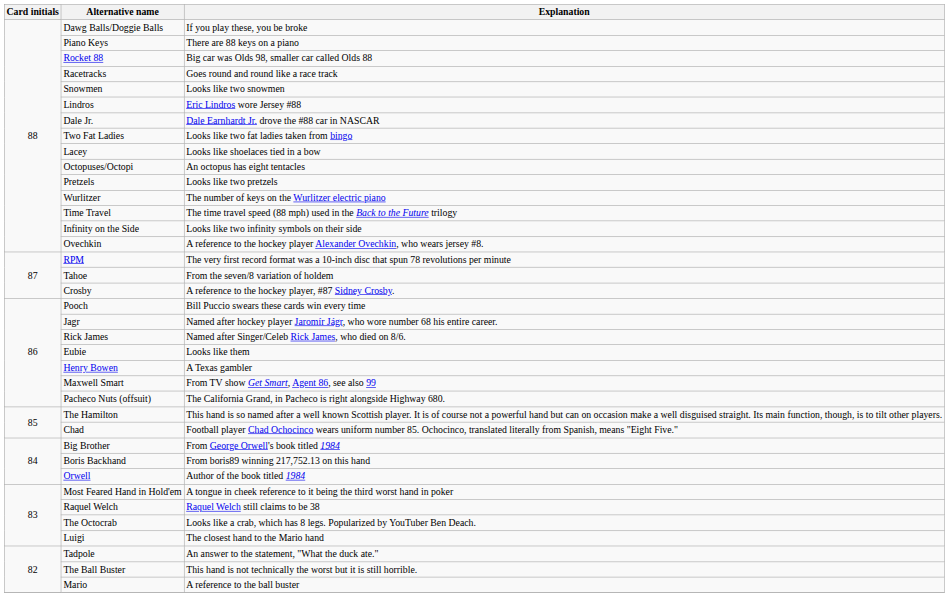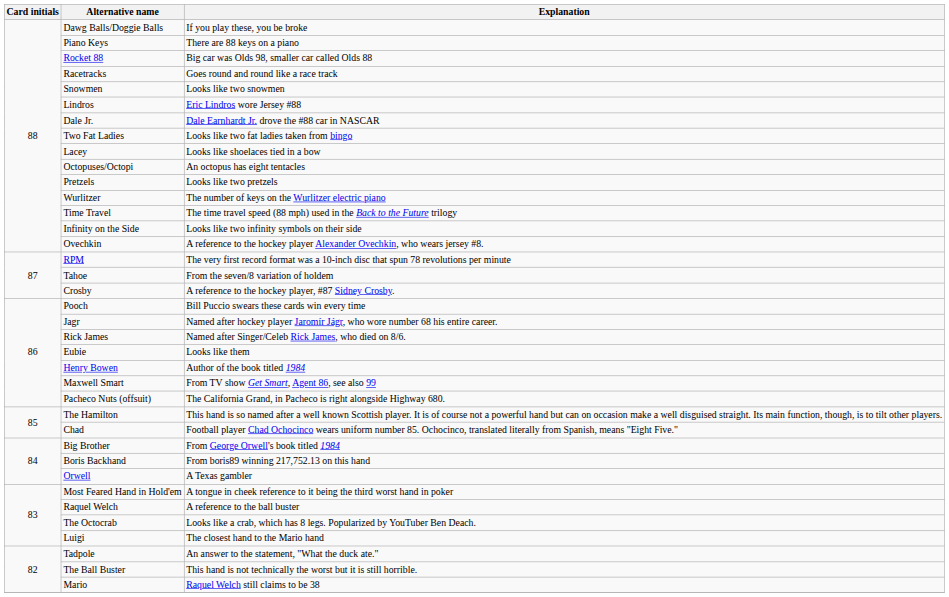Henry Bowen | Explanation: A Texas gambler -> Author of the book titled 1984
Orwell | Explanation: Author of the book titled 1984 -> A Texas gambler
Raquel Welch | Explanation: Raquel Welch still claims to be 38 -> A reference to the ball buster
Mario | Explanation: A reference to the ball buster -> Raquel Welch still claims to be 38
